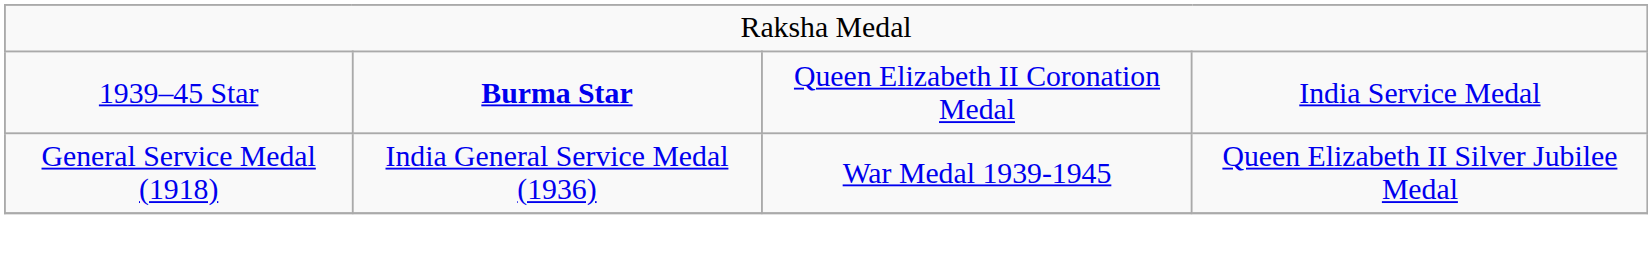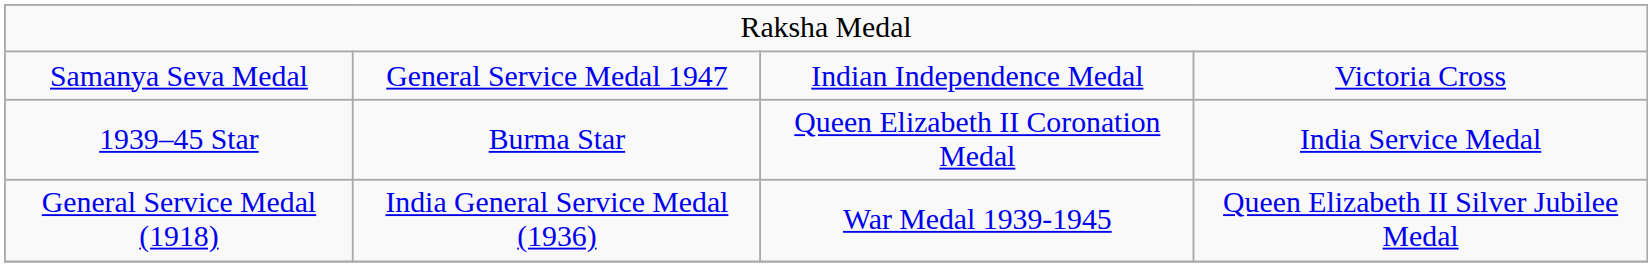+ row: Samanya Seva Medal | General Service Medal 1947 | Indian Independence Medal | Victoria Cross
1939–45 Star | column 2: bold -> normal
